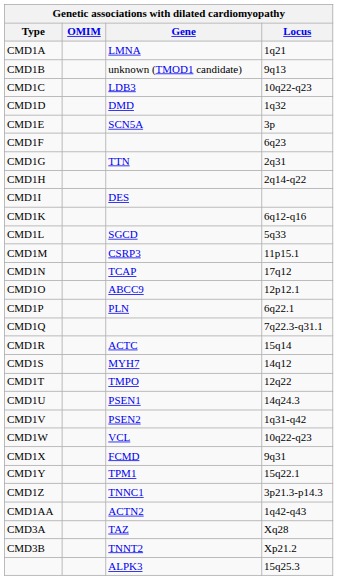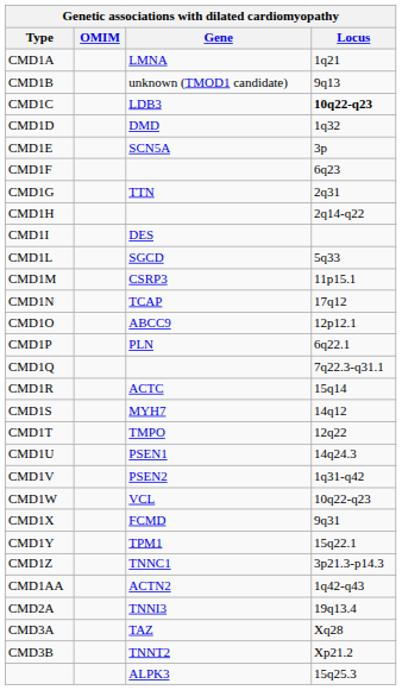CMD1C | Locus: normal -> bold
- row: CMD1K | 6q12-q16
+ row: CMD2A | TNNI3 | 19q13.4
